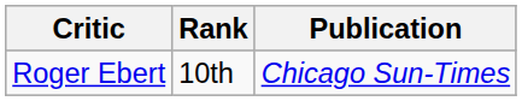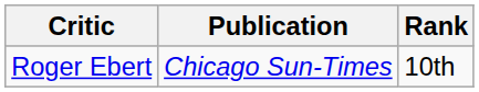columns swapped: Publication <-> Rank
